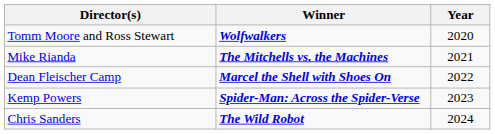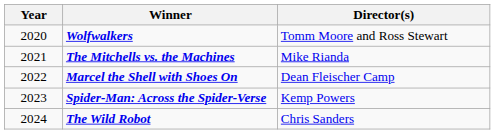columns swapped: Year <-> Director(s)
